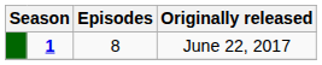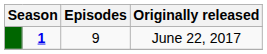June 22, 2017 | Episodes: 8 -> 9
